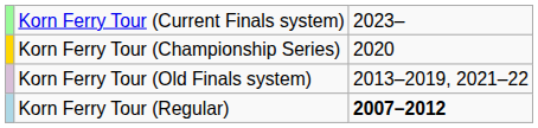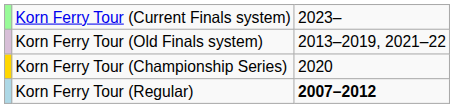rows swapped: Korn Ferry Tour (Old Finals system) <-> Korn Ferry Tour (Championship Series)
